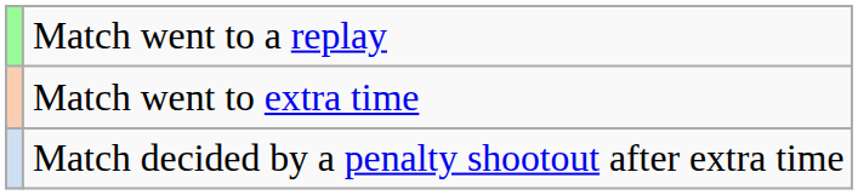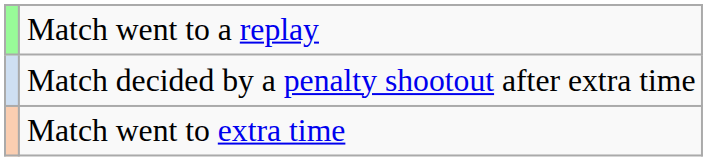rows swapped: Match went to extra time <-> Match decided by a penalty shootout after extra time
